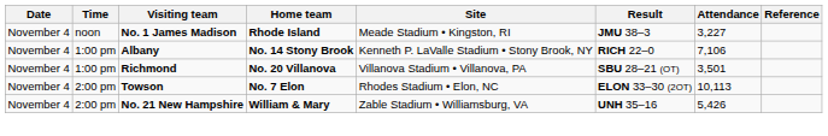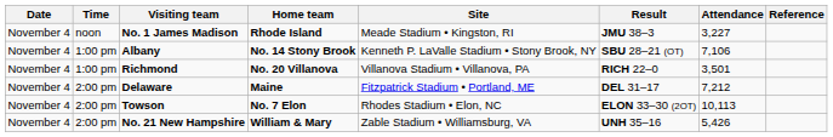Albany | Result: RICH 22–0 -> SBU 28–21 (OT)
Richmond | Result: SBU 28–21 (OT) -> RICH 22–0
+ row: November 4 | 2:00 pm | Delaware | Maine | Fitzpatrick Stadium • Portland, ME | DEL 31–17 | 7,212
